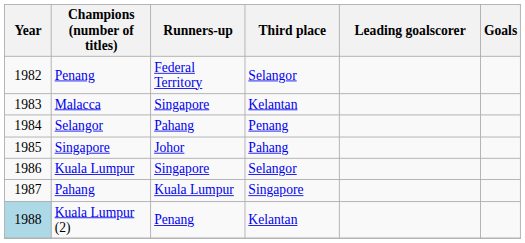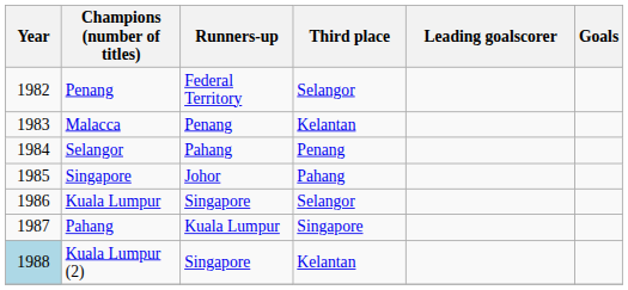Malacca | Runners-up: Singapore -> Penang
Kuala Lumpur (2) | Runners-up: Penang -> Singapore
